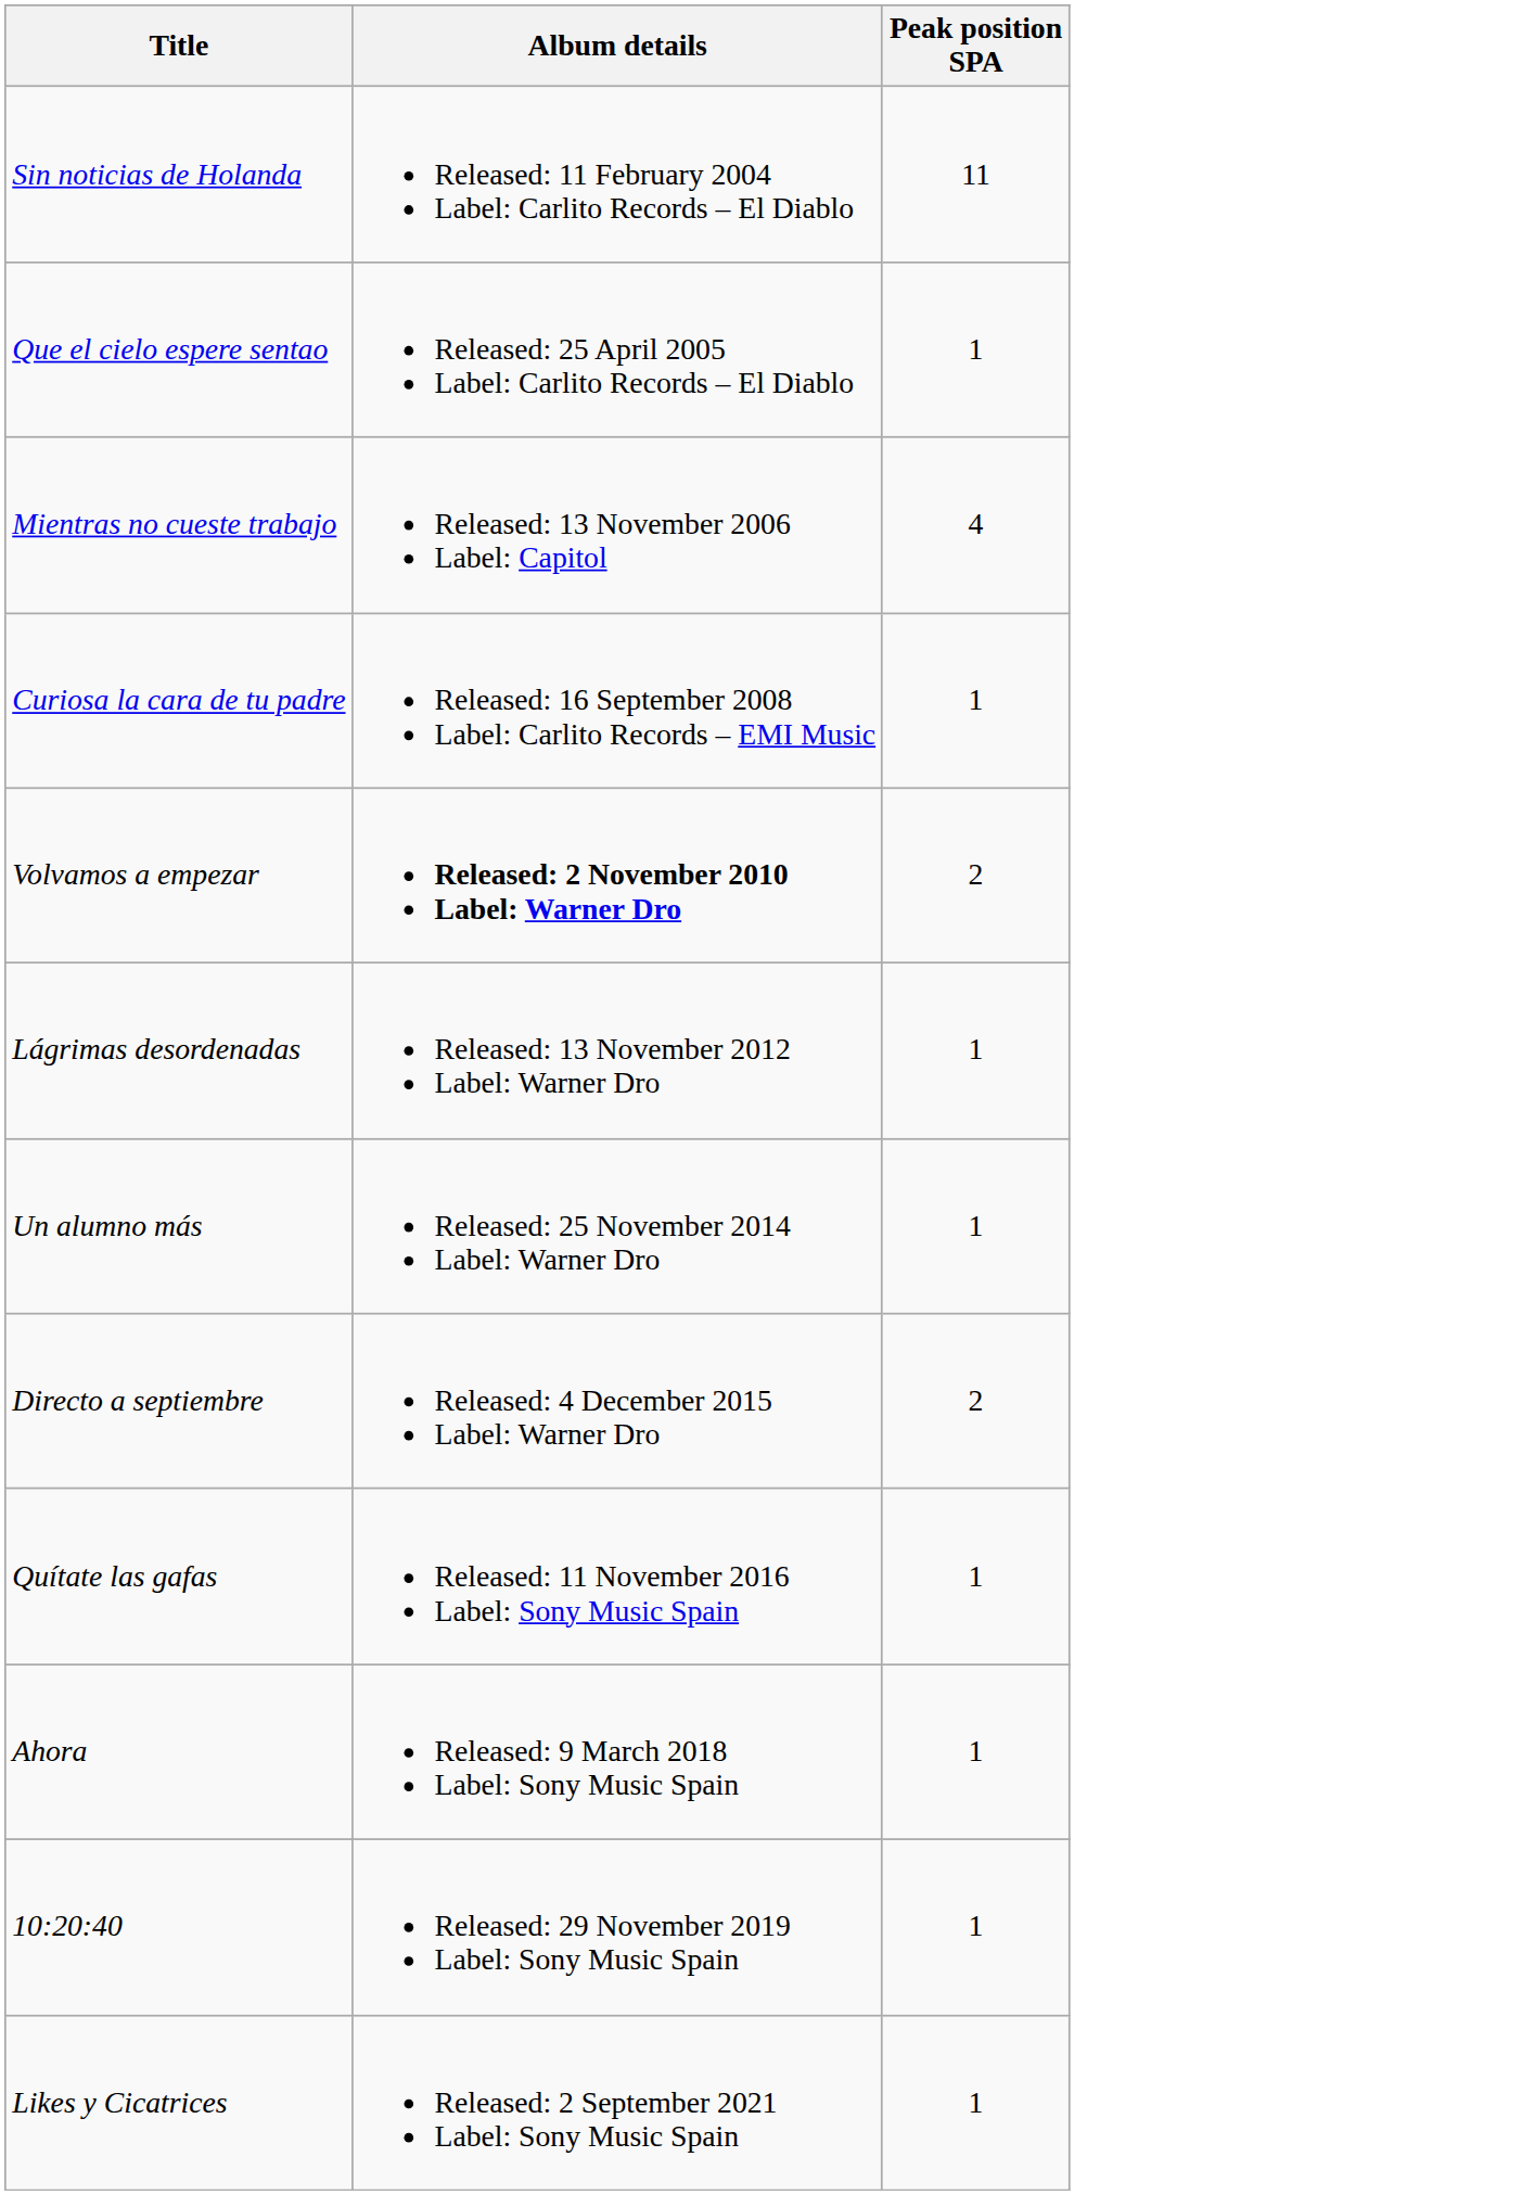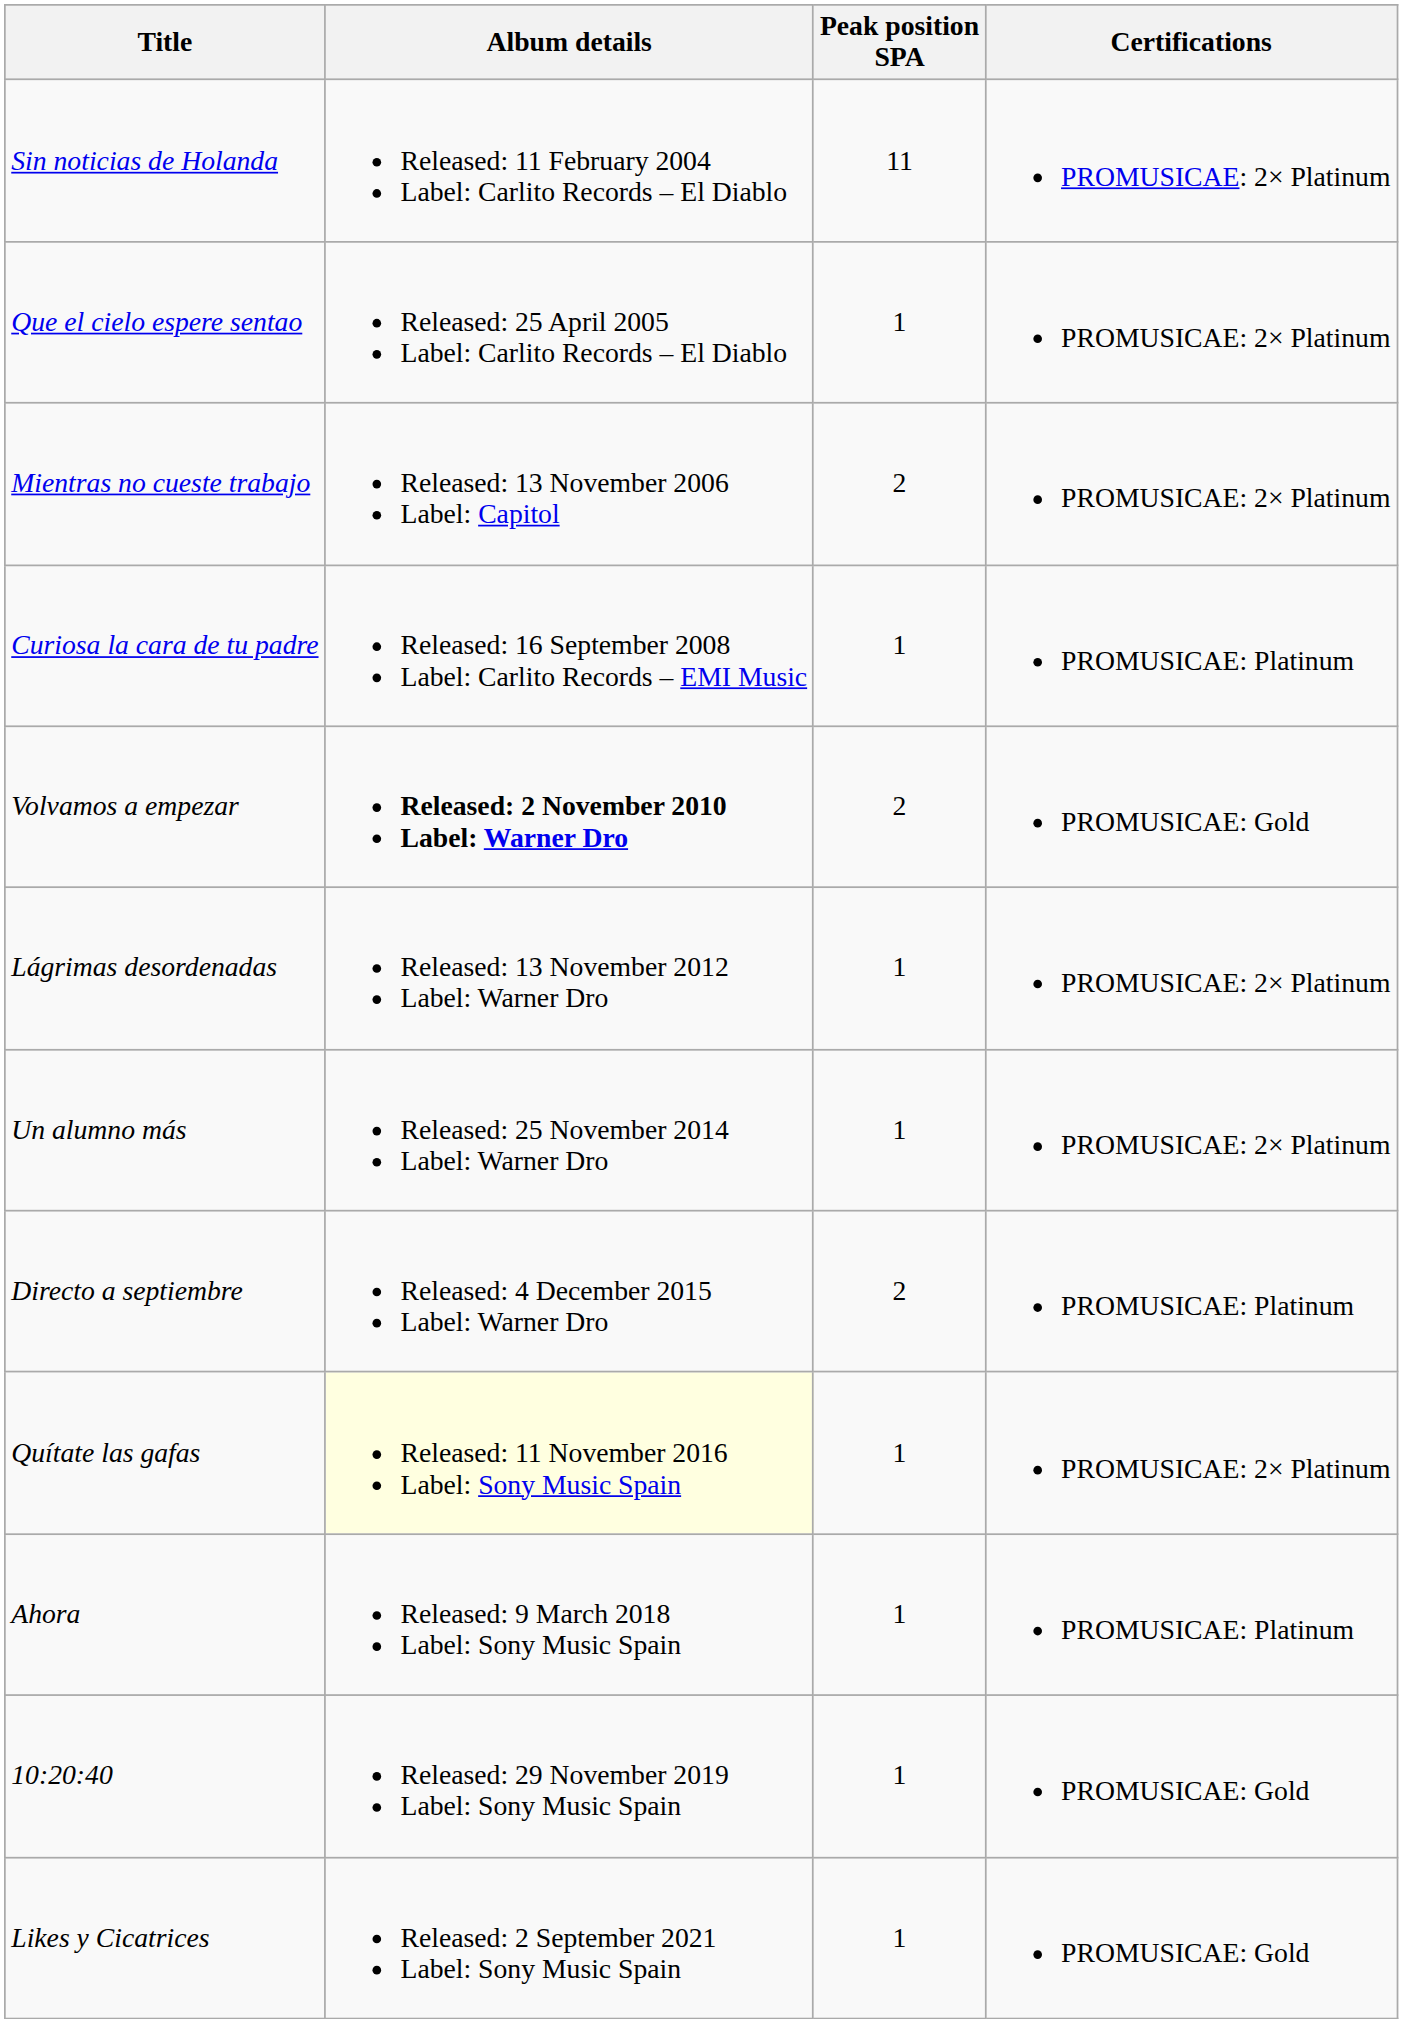+ column: Certifications | PROMUSICAE: 2× Platinum | PROMUSICAE: 2× Platinum | PROMUSICAE: 2× Platinum | PROMUSICAE: Platinum | PROMUSICAE: Gold | PROMUSICAE: 2× Platinum | PROMUSICAE: 2× Platinum | PROMUSICAE: Platinum | PROMUSICAE: 2× Platinum | PROMUSICAE: Platinum | PROMUSICAE: Gold | PROMUSICAE: Gold
Mientras no cueste trabajo | Peak position SPA: 4 -> 2
Quítate las gafas | Album details: no background -> lightyellow background
